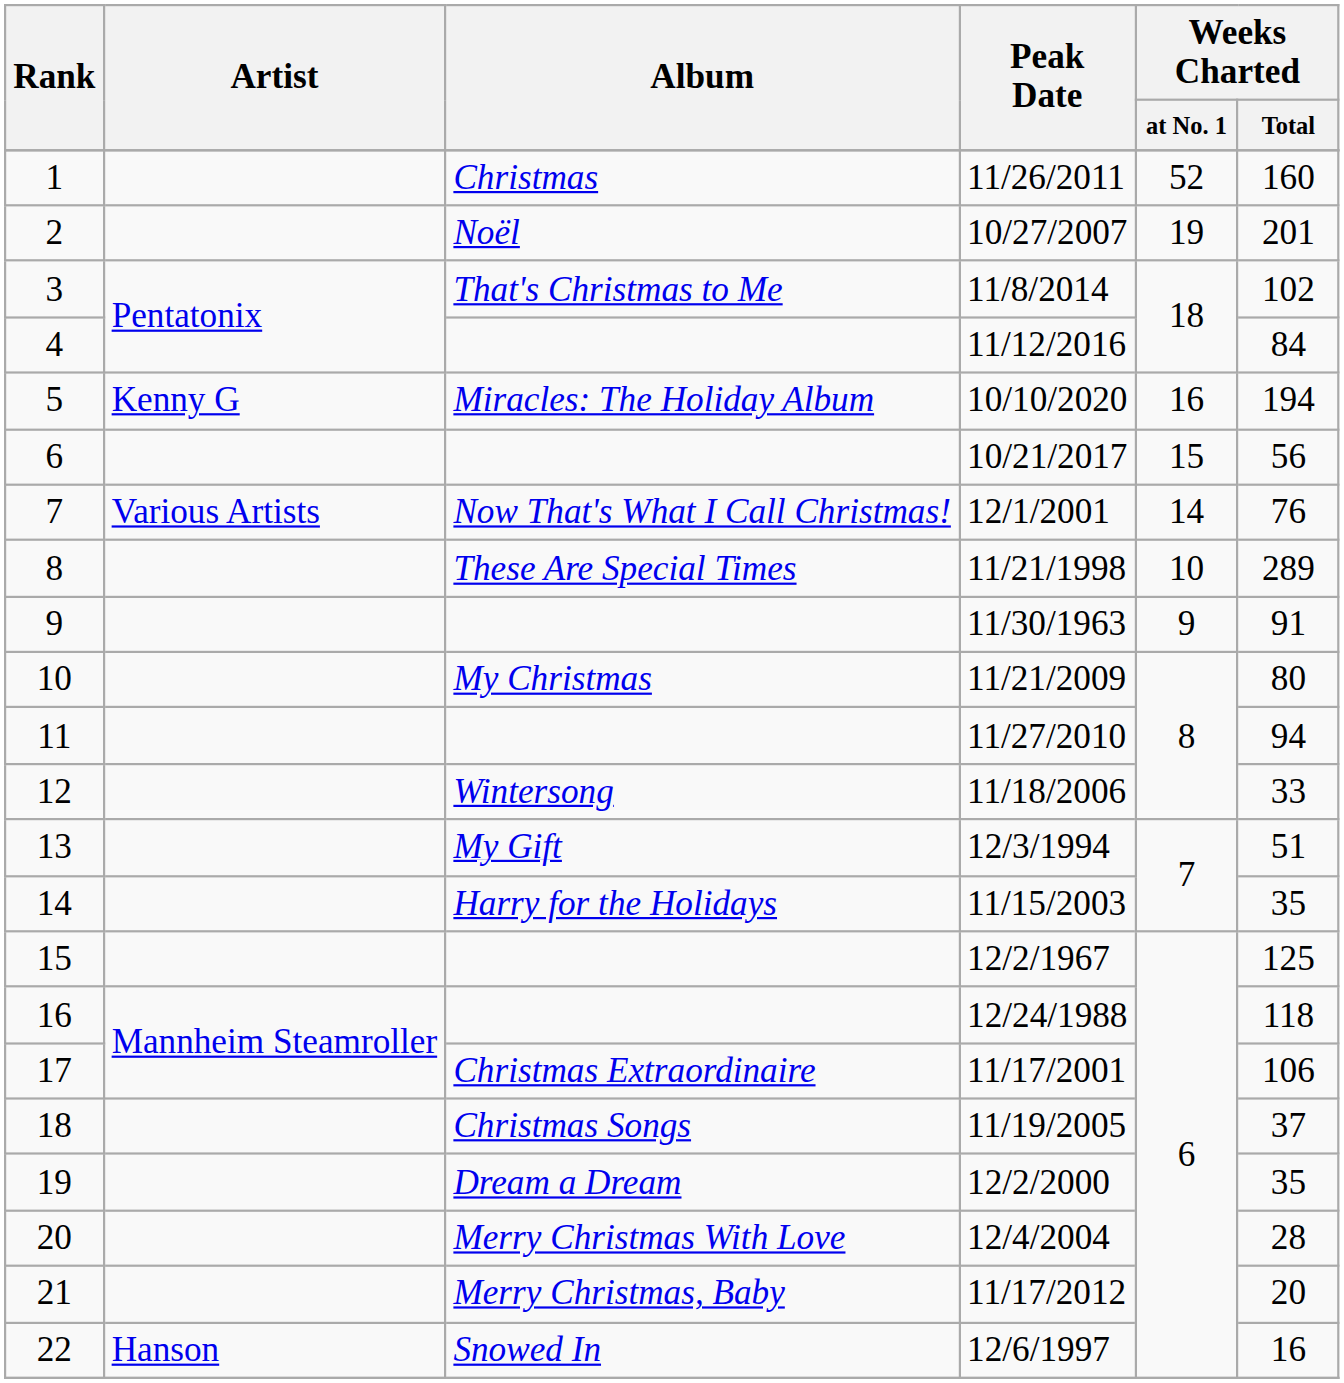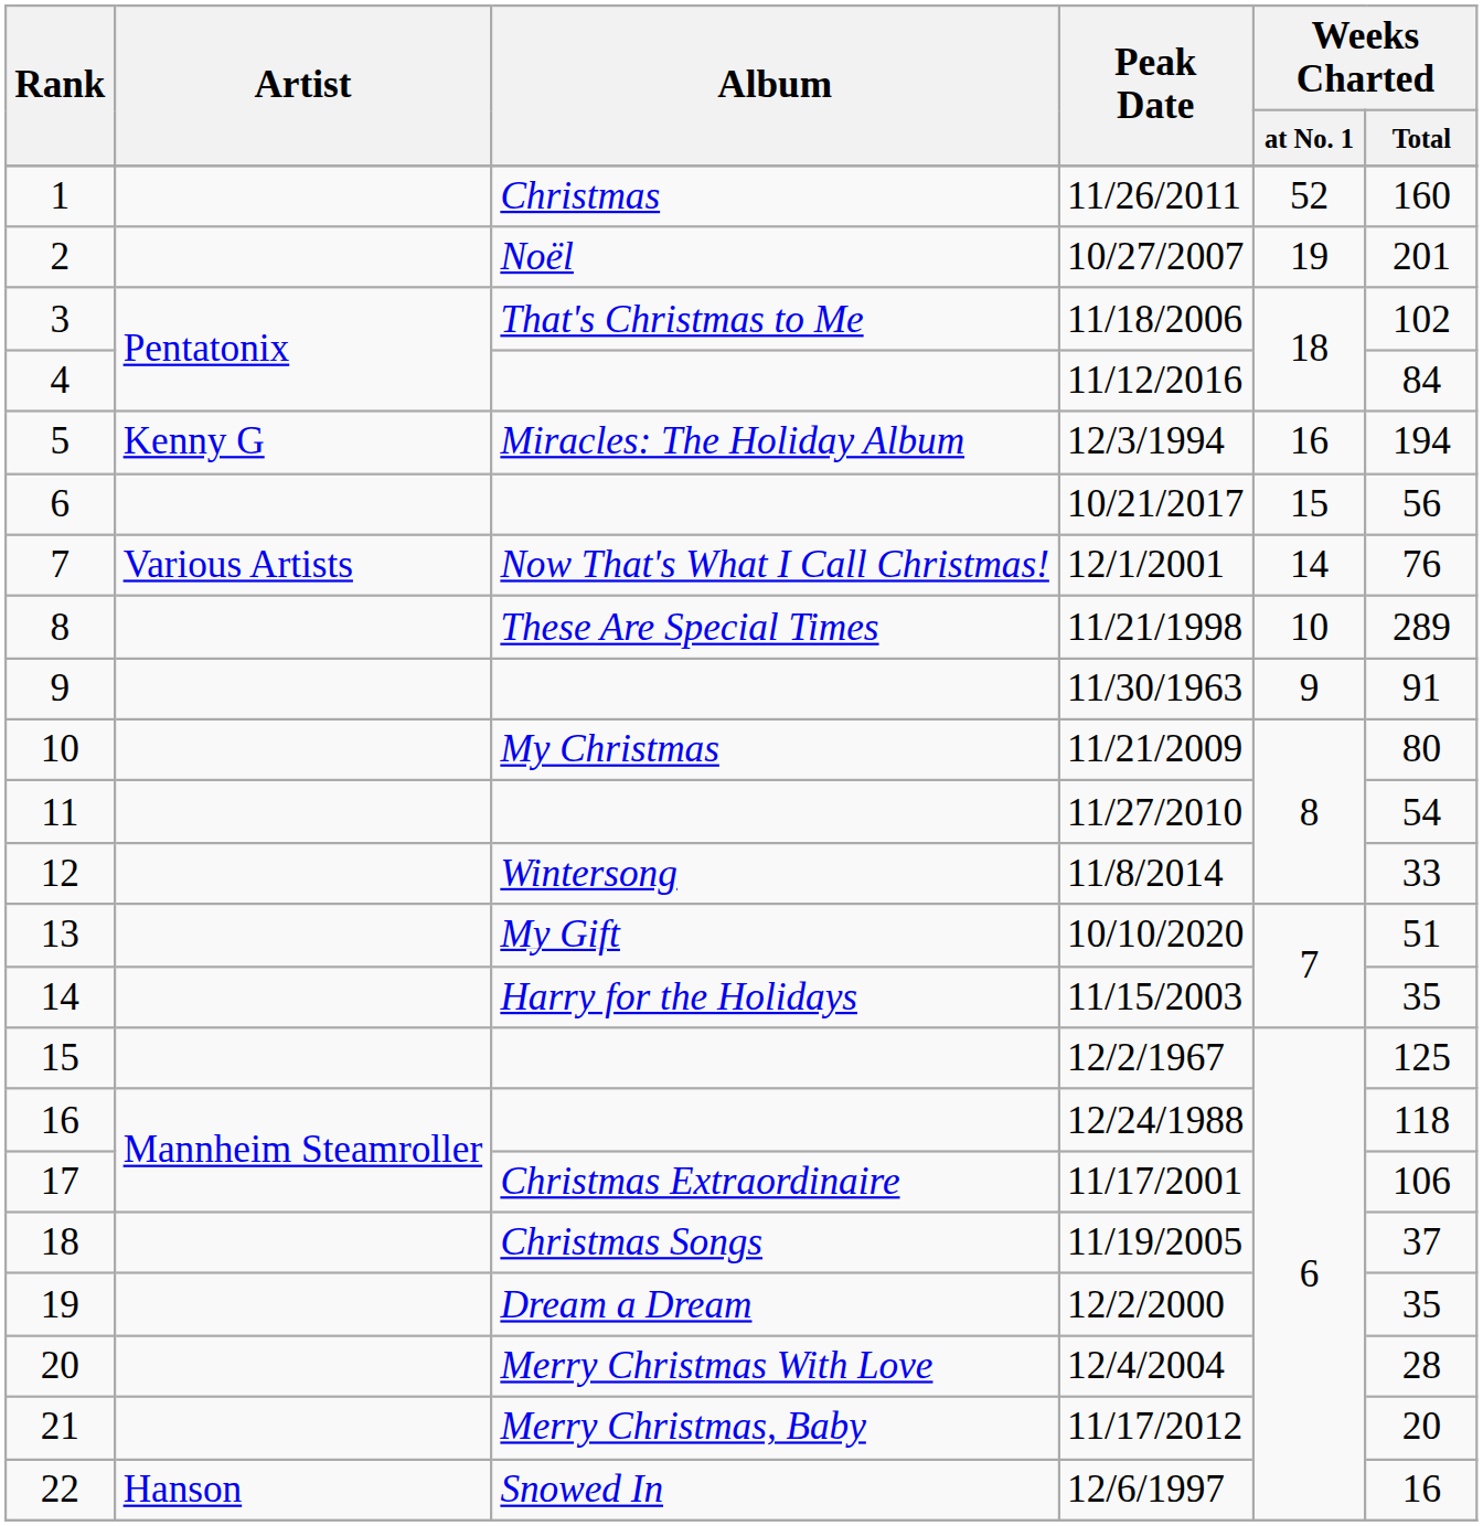3 | Peak Date: 11/8/2014 -> 11/18/2006
5 | Peak Date: 10/10/2020 -> 12/3/1994
11 | Weeks Charted / Total: 94 -> 54
12 | Peak Date: 11/18/2006 -> 11/8/2014
13 | Peak Date: 12/3/1994 -> 10/10/2020
